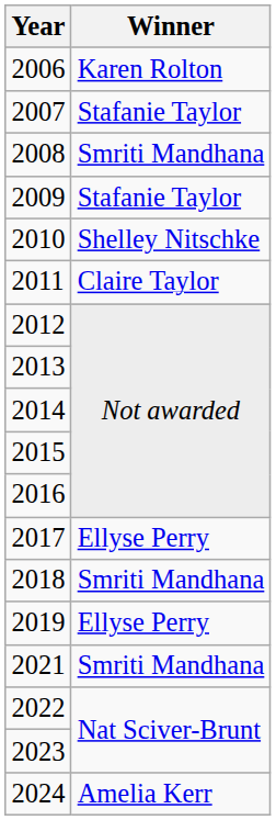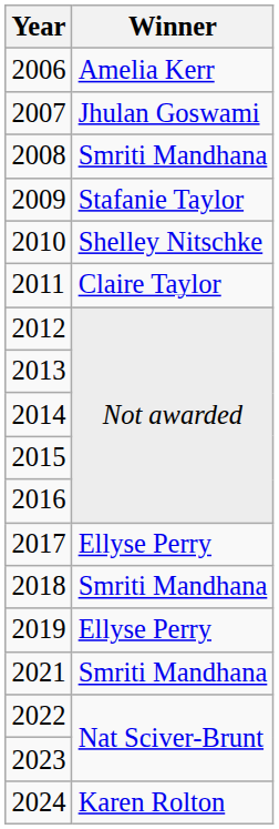2006 | Winner: Karen Rolton -> Amelia Kerr
2007 | Winner: Stafanie Taylor -> Jhulan Goswami
2024 | Winner: Amelia Kerr -> Karen Rolton
